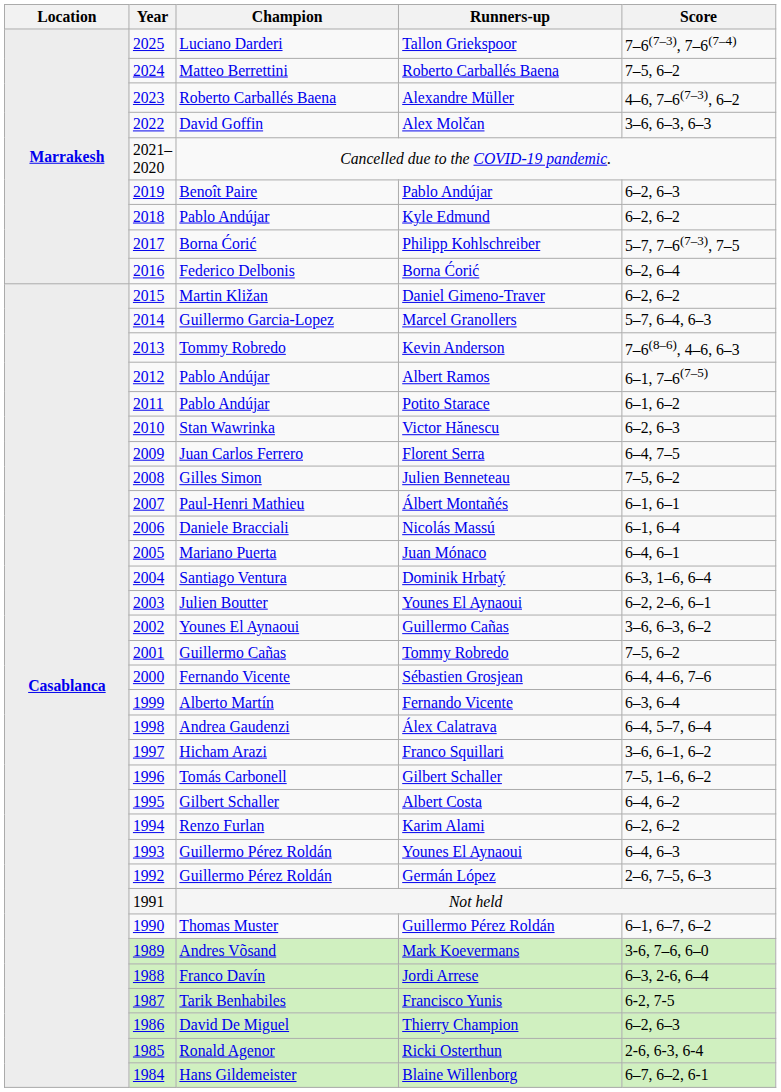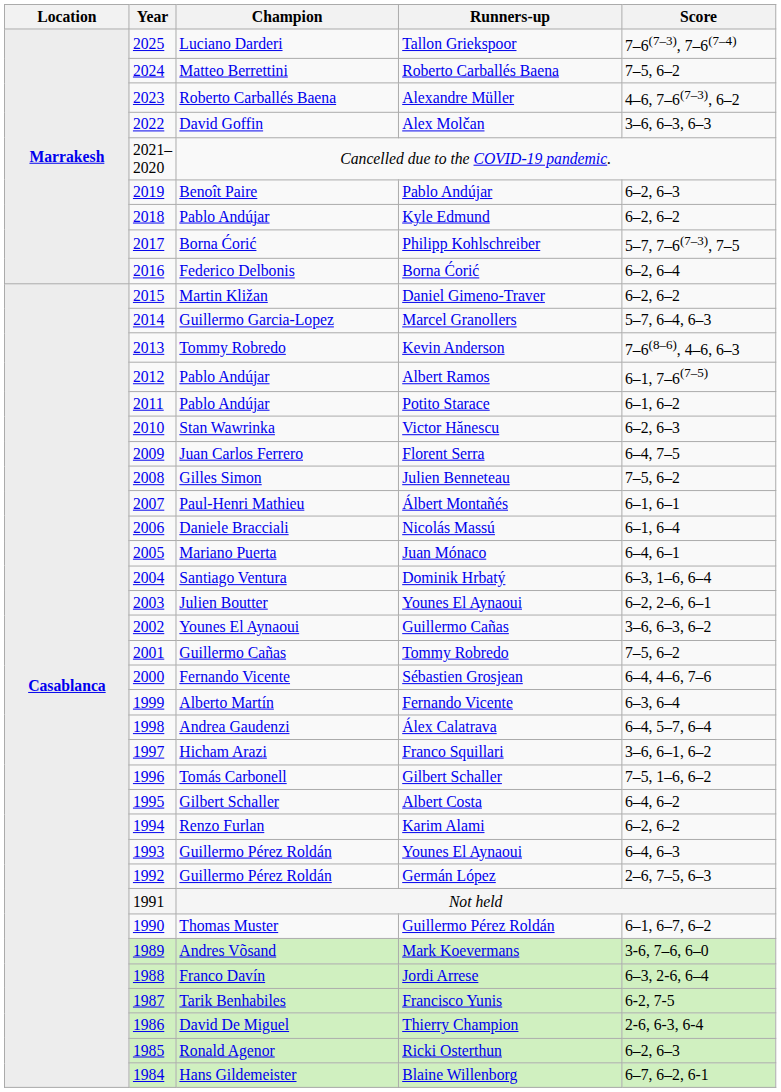Thierry Champion | Score: 6–2, 6–3 -> 2-6, 6-3, 6-4
Ricki Osterthun | Score: 2-6, 6-3, 6-4 -> 6–2, 6–3
